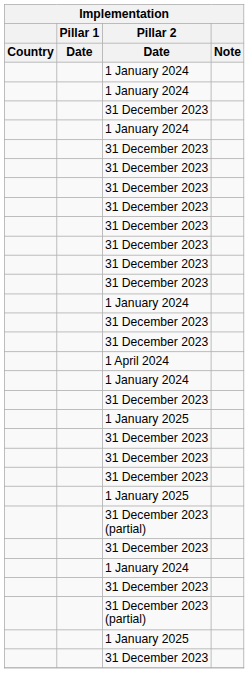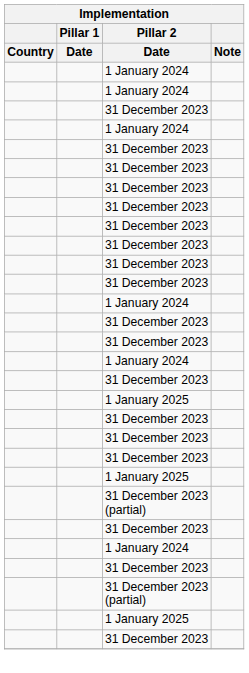- row: 1 April 2024
